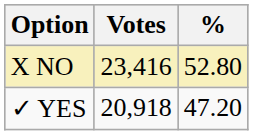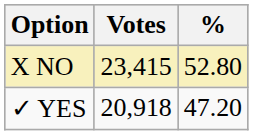X NO | Votes: 23,416 -> 23,415
